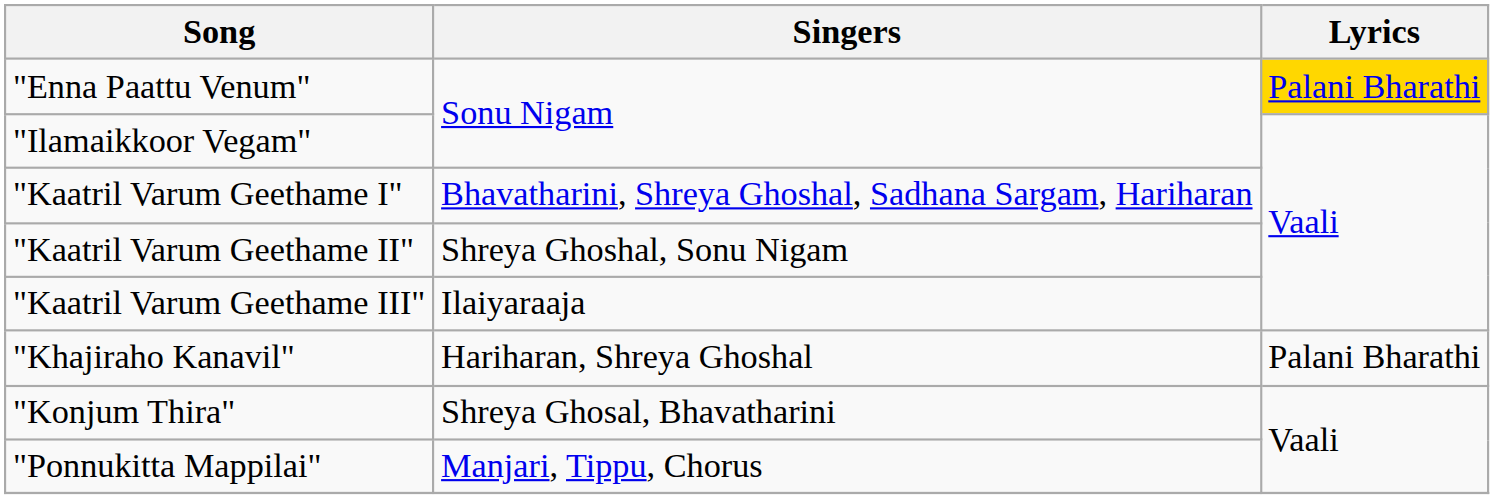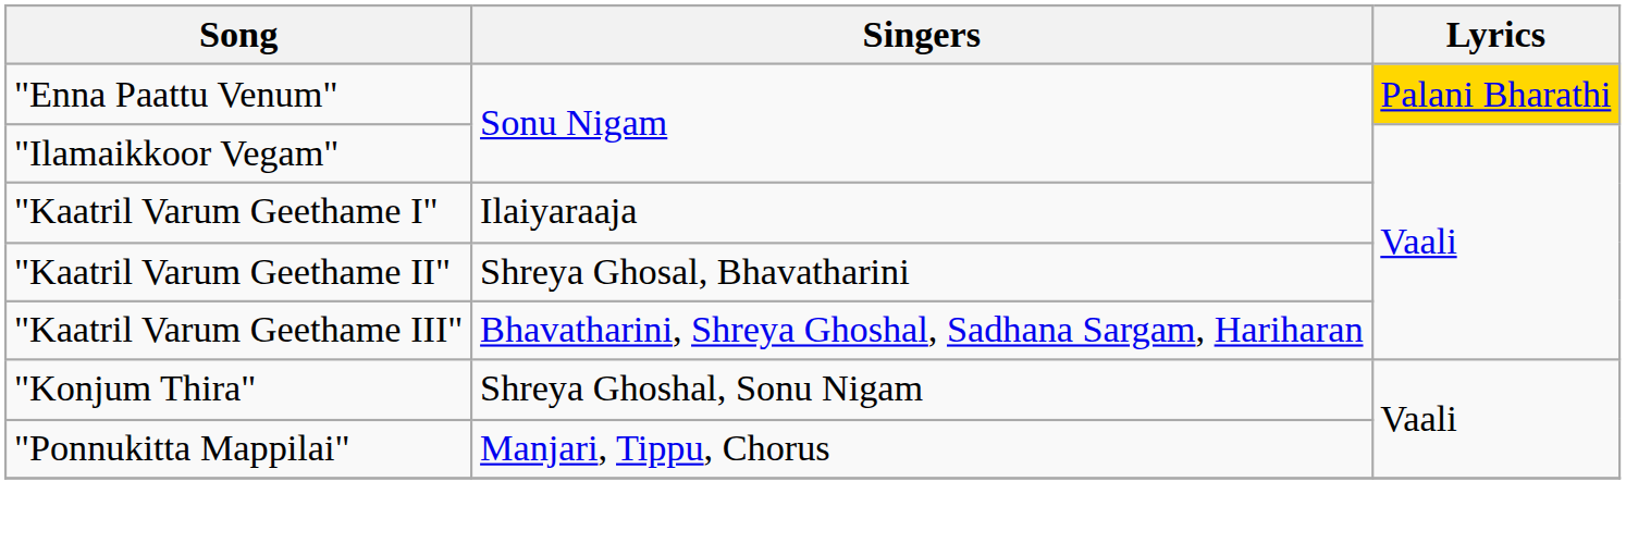"Kaatril Varum Geethame I" | Singers: Bhavatharini, Shreya Ghoshal, Sadhana Sargam, Hariharan -> Ilaiyaraaja
"Kaatril Varum Geethame II" | Singers: Shreya Ghoshal, Sonu Nigam -> Shreya Ghosal, Bhavatharini
"Kaatril Varum Geethame III" | Singers: Ilaiyaraaja -> Bhavatharini, Shreya Ghoshal, Sadhana Sargam, Hariharan
- row: "Khajiraho Kanavil" | Hariharan, Shreya Ghoshal | Palani Bharathi
"Konjum Thira" | Singers: Shreya Ghosal, Bhavatharini -> Shreya Ghoshal, Sonu Nigam
